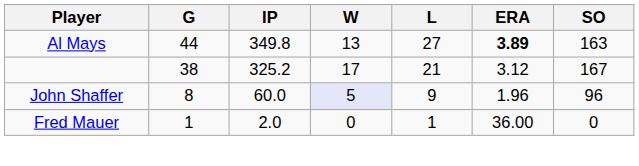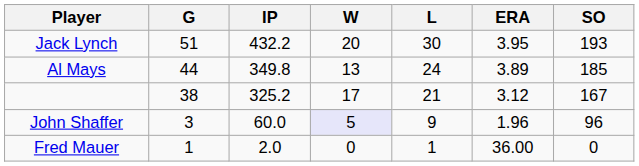+ row: Jack Lynch | 51 | 432.2 | 20 | 30 | 3.95 | 193
Al Mays | L: 27 -> 24
Al Mays | ERA: bold -> normal
Al Mays | SO: 163 -> 185
John Shaffer | G: 8 -> 3
